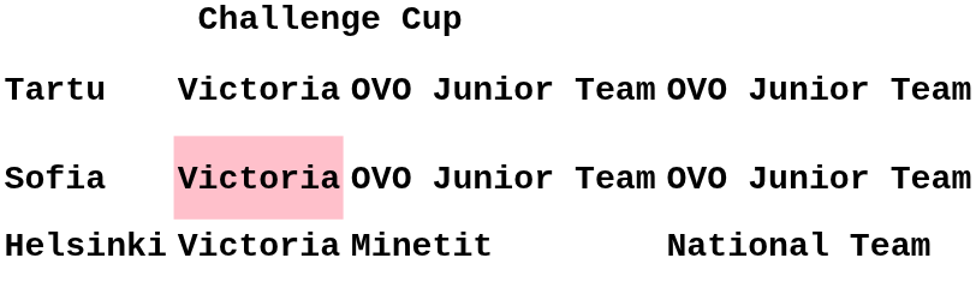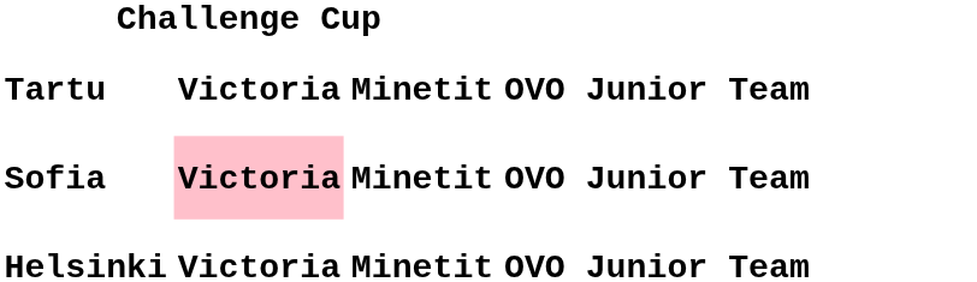Tartu | column 3: OVO Junior Team -> Minetit
Sofia | column 3: OVO Junior Team -> Minetit
Helsinki | column 4: National Team -> OVO Junior Team
